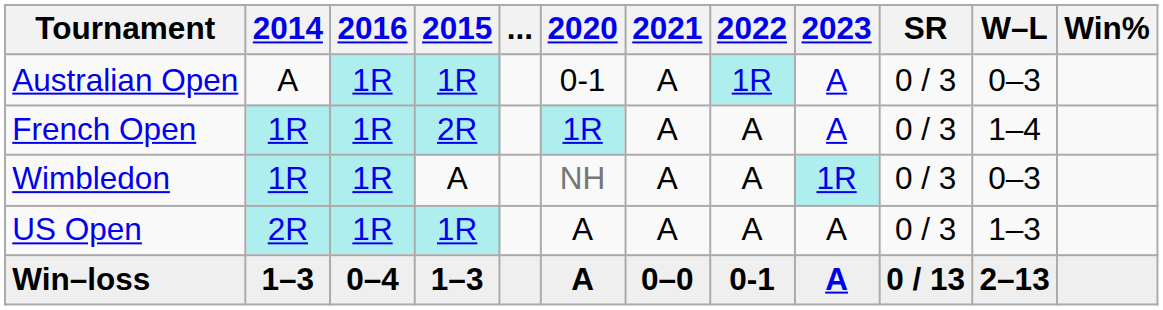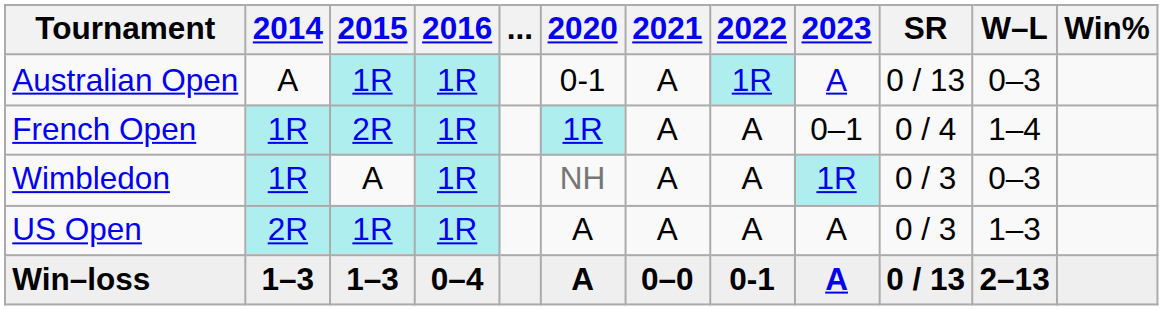columns swapped: 2015 <-> 2016
Australian Open | SR: 0 / 3 -> 0 / 13
French Open | 2023: A -> 0–1
French Open | SR: 0 / 3 -> 0 / 4
